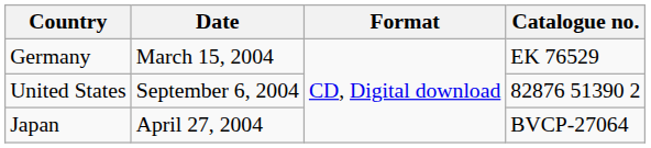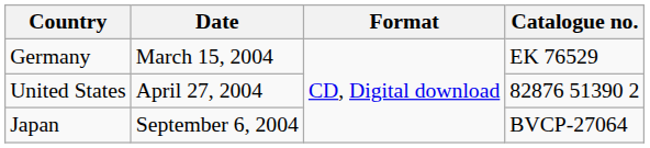United States | Date: September 6, 2004 -> April 27, 2004
Japan | Date: April 27, 2004 -> September 6, 2004
